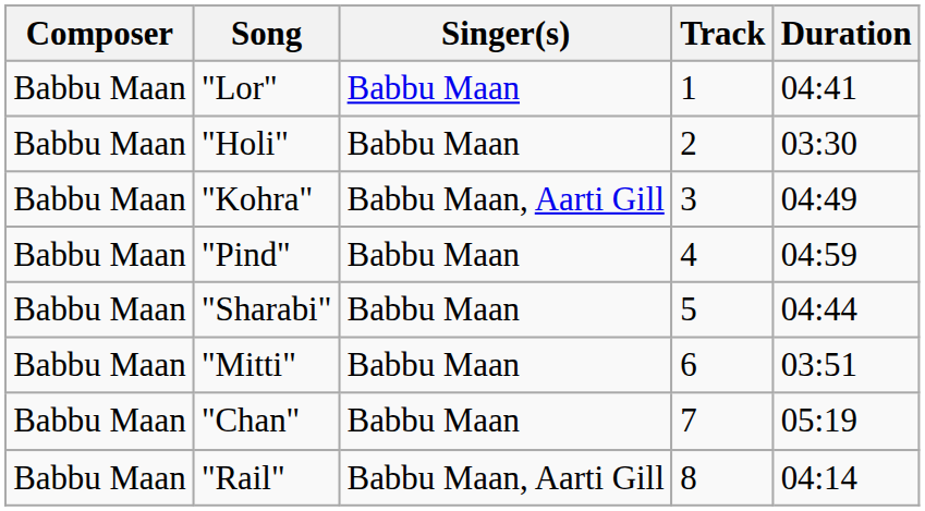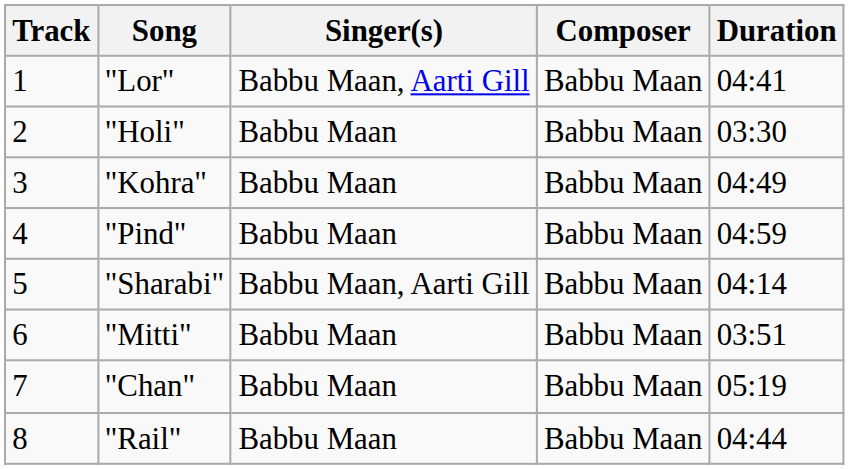columns swapped: Track <-> Composer
"Lor" | Singer(s): Babbu Maan -> Babbu Maan, Aarti Gill
"Kohra" | Singer(s): Babbu Maan, Aarti Gill -> Babbu Maan
"Sharabi" | Singer(s): Babbu Maan -> Babbu Maan, Aarti Gill
"Sharabi" | Duration: 04:44 -> 04:14
"Rail" | Singer(s): Babbu Maan, Aarti Gill -> Babbu Maan
"Rail" | Duration: 04:14 -> 04:44
